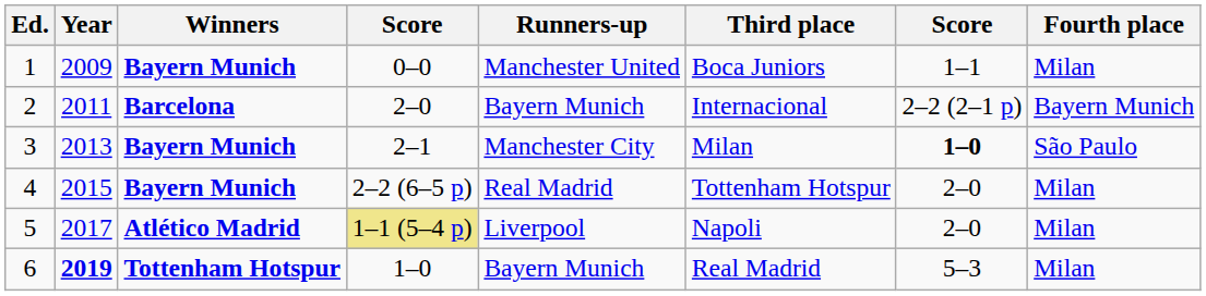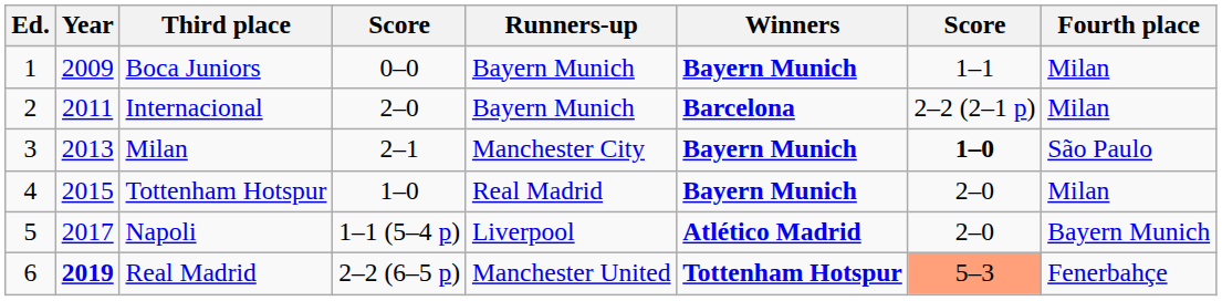columns swapped: Winners <-> Third place
1 | Runners-up: Manchester United -> Bayern Munich
2 | Fourth place: Bayern Munich -> Milan
4 | column 4: 2–2 (6–5 p) -> 1–0
5 | column 4: khaki background -> no background
5 | Fourth place: Milan -> Bayern Munich
6 | column 4: 1–0 -> 2–2 (6–5 p)
6 | Runners-up: Bayern Munich -> Manchester United
6 | column 7: no background -> lightsalmon background
6 | Fourth place: Milan -> Fenerbahçe
